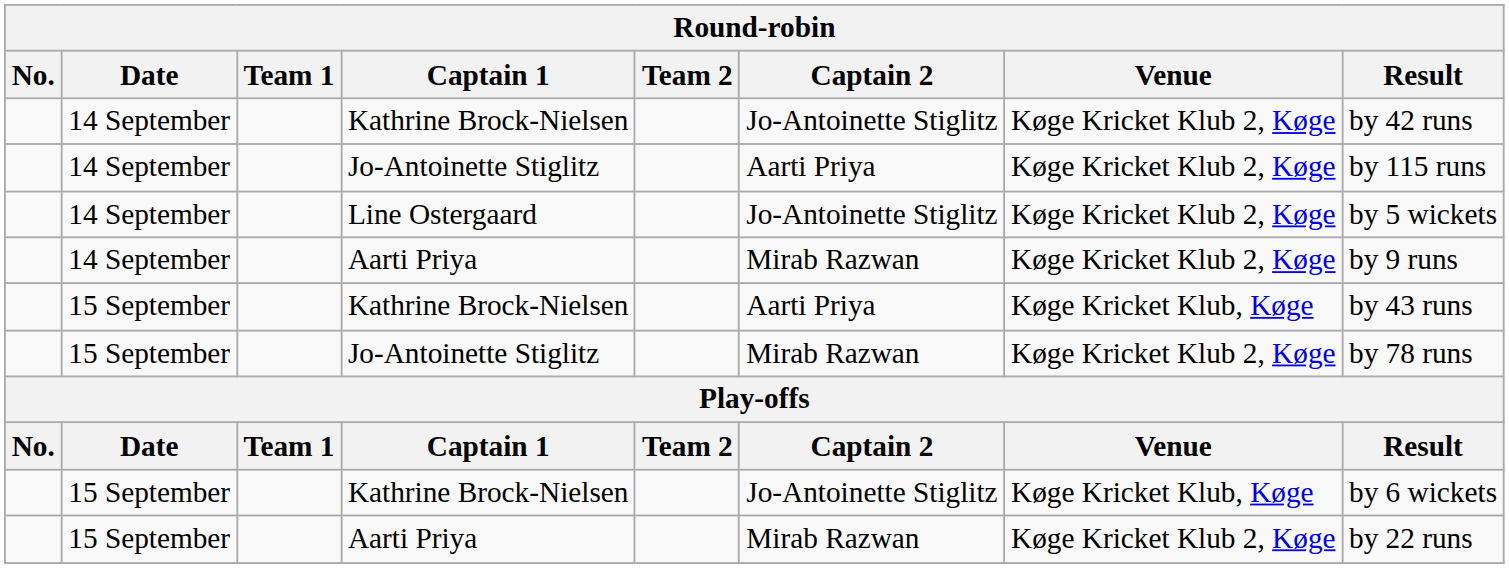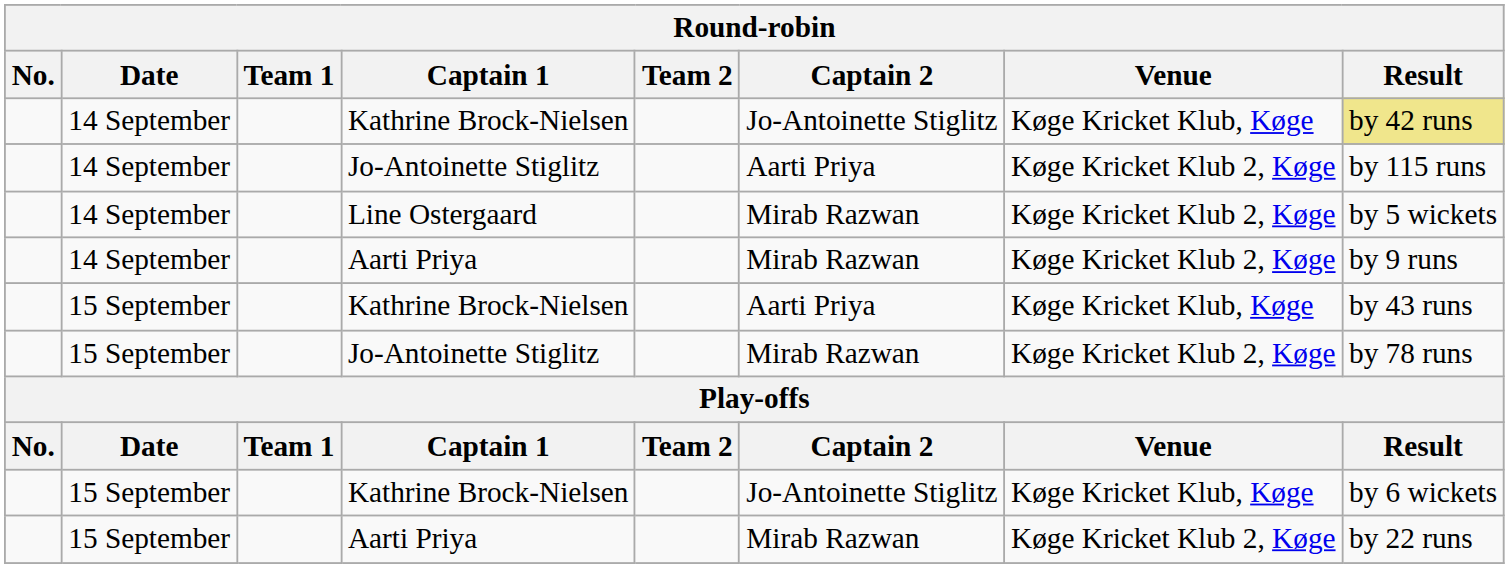14 September / Kathrine Brock-Nielsen | Venue: Køge Kricket Klub 2, Køge -> Køge Kricket Klub, Køge
14 September / Kathrine Brock-Nielsen | Result: no background -> khaki background
Line Ostergaard | Captain 2: Jo-Antoinette Stiglitz -> Mirab Razwan
